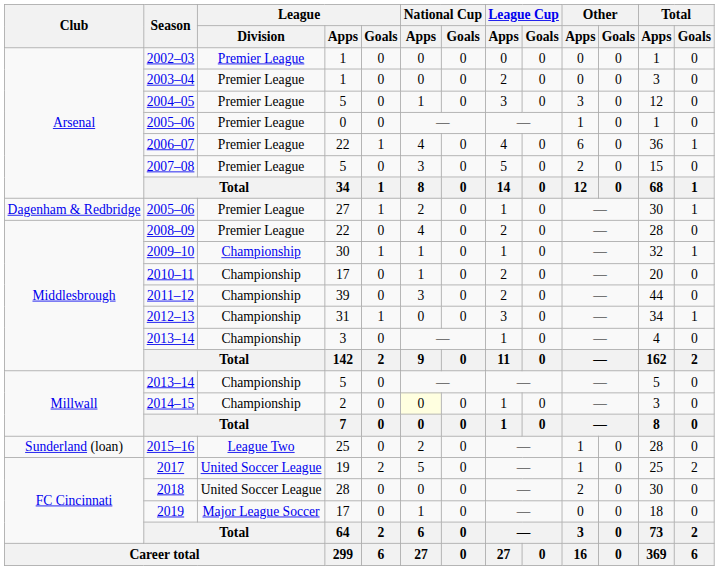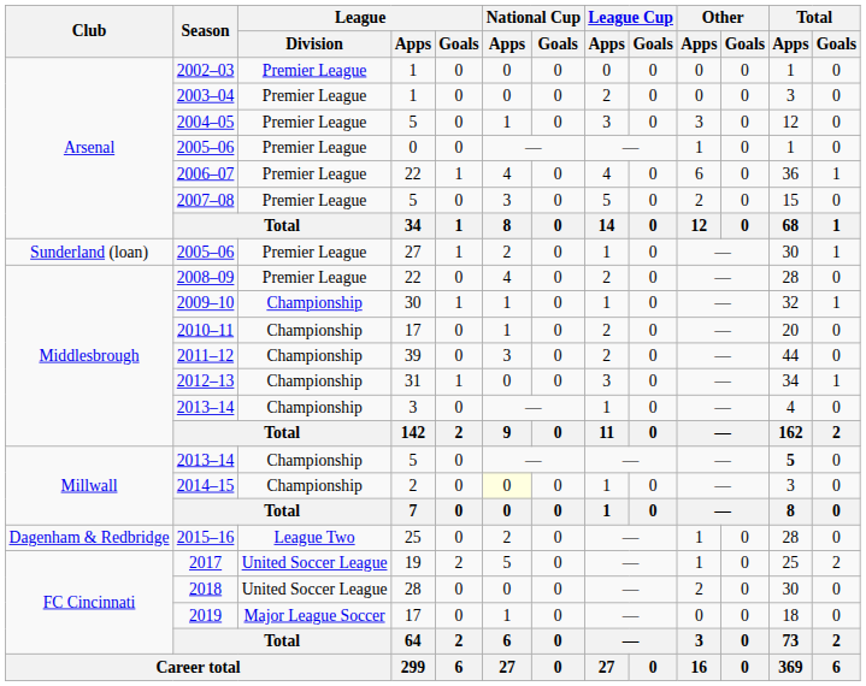2005–06 / 27 | Club: Dagenham & Redbridge -> Sunderland (loan)
2013–14 / 5 | Total / Apps: normal -> bold
2015–16 | Club: Sunderland (loan) -> Dagenham & Redbridge
